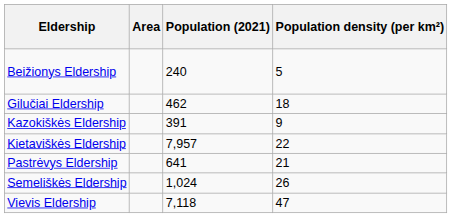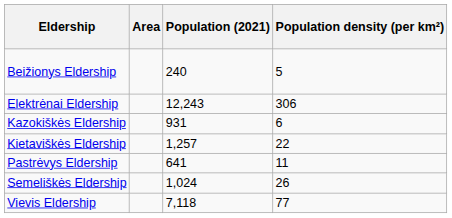+ row: Elektrėnai Eldership | 12,243 | 306
- row: Gilučiai Eldership | 462 | 18
Kazokiškės Eldership | Population (2021): 391 -> 931
Kazokiškės Eldership | Population density (per km²): 9 -> 6
Kietaviškės Eldership | Population (2021): 7,957 -> 1,257
Pastrėvys Eldership | Population density (per km²): 21 -> 11
Vievis Eldership | Population density (per km²): 47 -> 77
